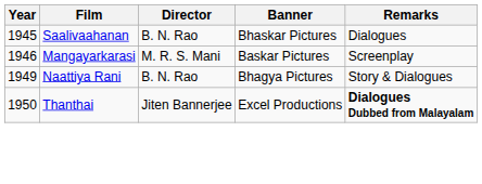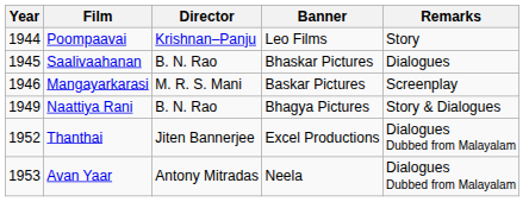+ row: 1944 | Poompaavai | Krishnan–Panju | Leo Films | Story
Thanthai | Year: 1950 -> 1952
Thanthai | Remarks: bold -> normal
+ row: 1953 | Avan Yaar | Antony Mitradas | Neela | Dialogues Dubbed from Malayalam
